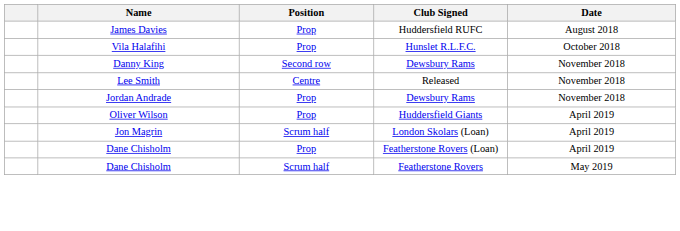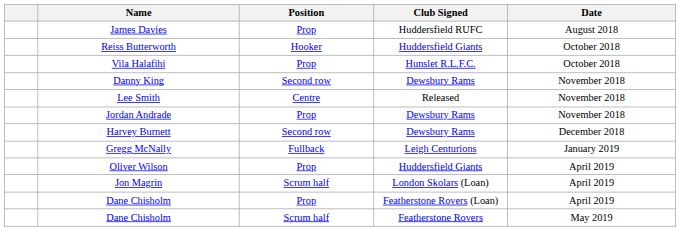+ row: Reiss Butterworth | Hooker | Huddersfield Giants | October 2018
+ row: Harvey Burnett | Second row | Dewsbury Rams | December 2018
+ row: Gregg McNally | Fullback | Leigh Centurions | January 2019
